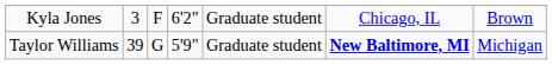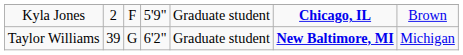Kyla Jones | column 2: 3 -> 2
Kyla Jones | column 4: 6'2" -> 5'9"
Kyla Jones | column 6: normal -> bold
Taylor Williams | column 4: 5'9" -> 6'2"
